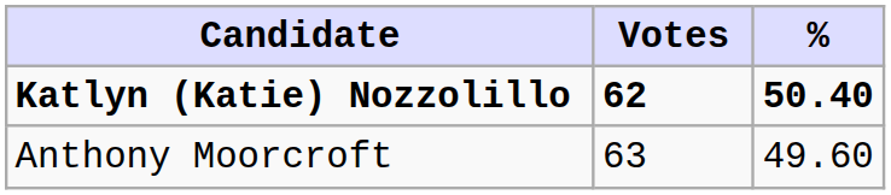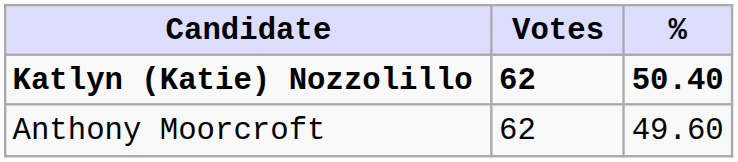Anthony Moorcroft | Votes: 63 -> 62
